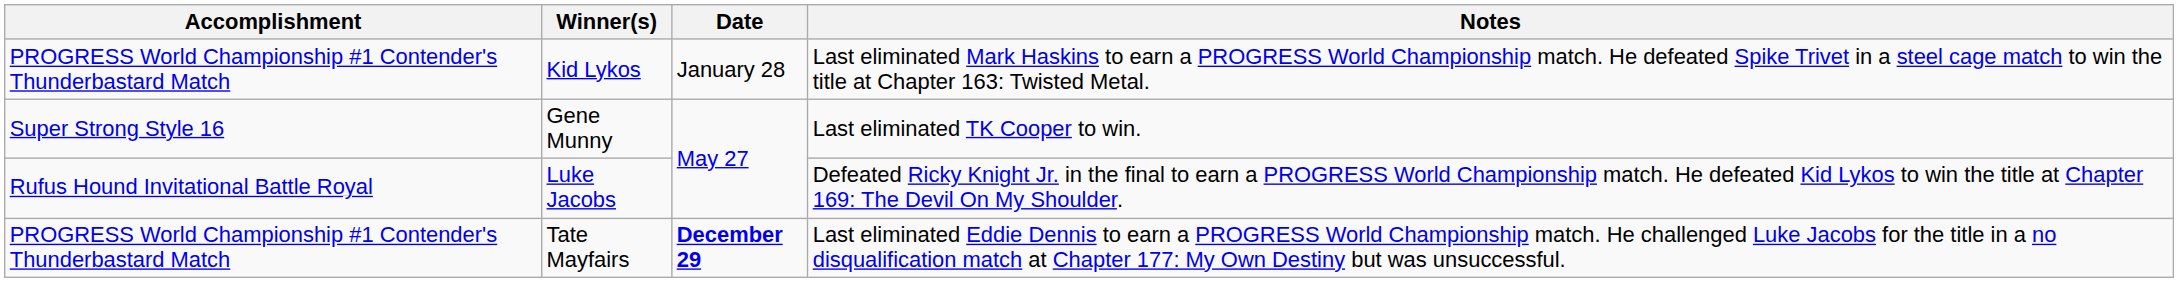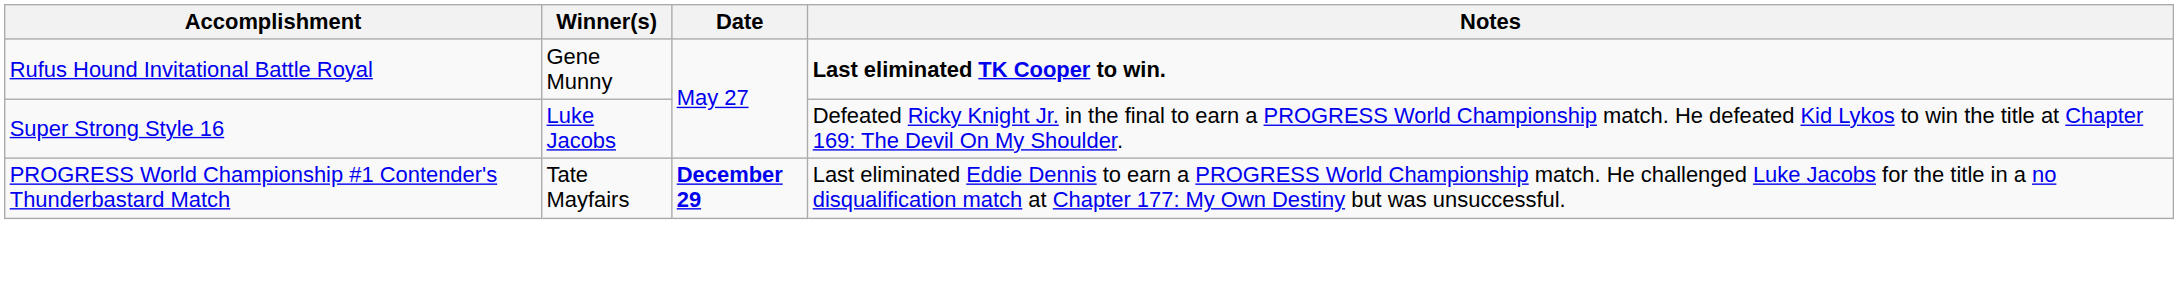- row: PROGRESS World Championship #1 Contender's Thunderbastard Match | Kid Lykos | January 28 | Last eliminated Mark Haskins to earn a PROGRESS World Championship match. He defeated Spike Trivet in a steel cage match to win the title at Chapter 163: Twisted Metal.
Gene Munny | Accomplishment: Super Strong Style 16 -> Rufus Hound Invitational Battle Royal
Gene Munny | Notes: normal -> bold
Luke Jacobs | Accomplishment: Rufus Hound Invitational Battle Royal -> Super Strong Style 16
